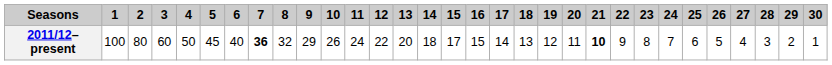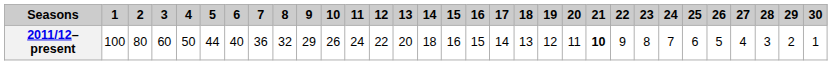2011/12–present | 5: 45 -> 44
2011/12–present | 7: bold -> normal
2011/12–present | 15: 17 -> 16
